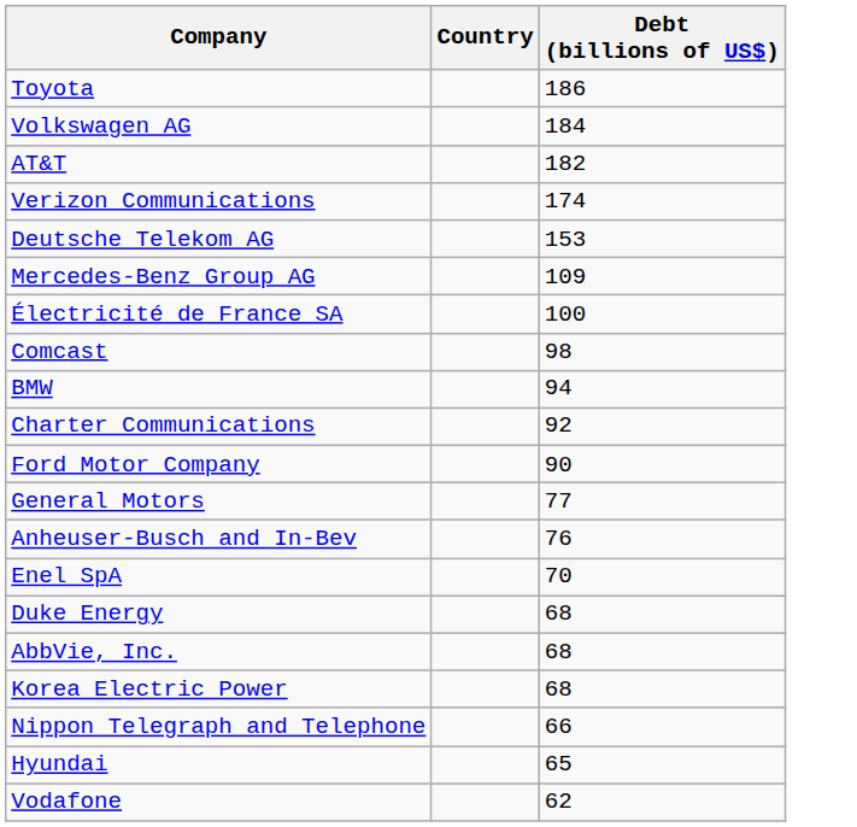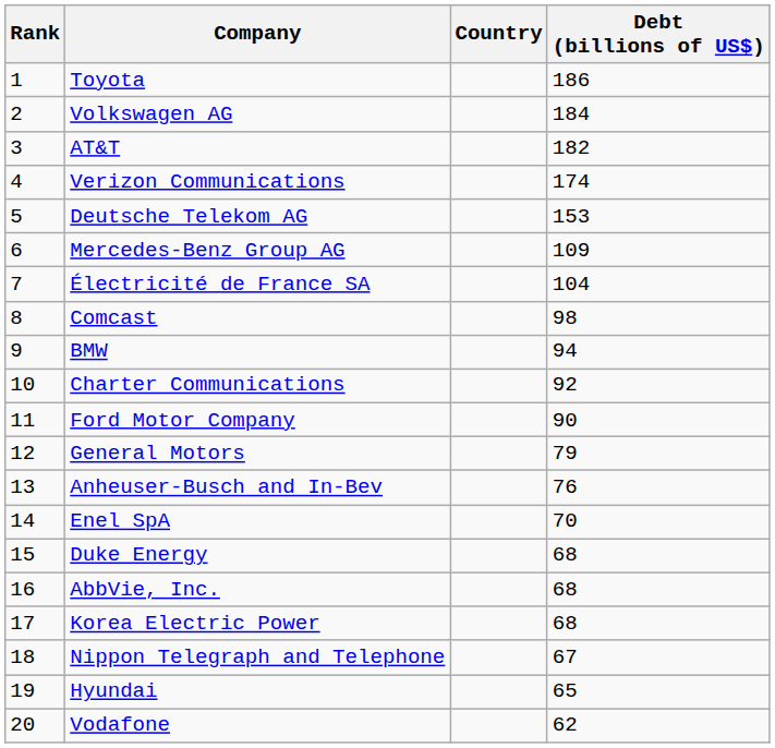+ column: Rank | 1 | 2 | 3 | 4 | 5 | 6 | 7 | 8 | 9 | 10 | 11 | 12 | 13 | 14 | 15 | 16 | 17 | 18 | 19 | 20
Électricité de France SA | Debt (billions of US$): 100 -> 104
General Motors | Debt (billions of US$): 77 -> 79
Nippon Telegraph and Telephone | Debt (billions of US$): 66 -> 67
